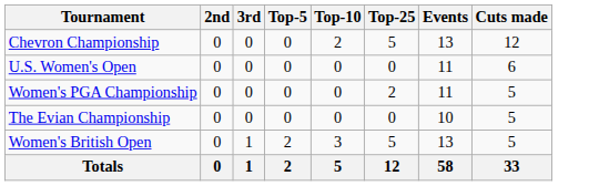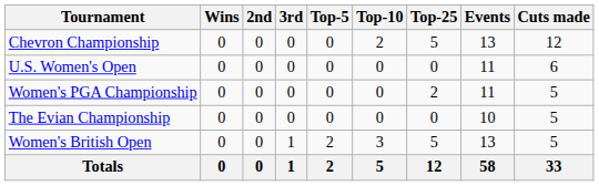+ column: Wins | 0 | 0 | 0 | 0 | 0 | 0
